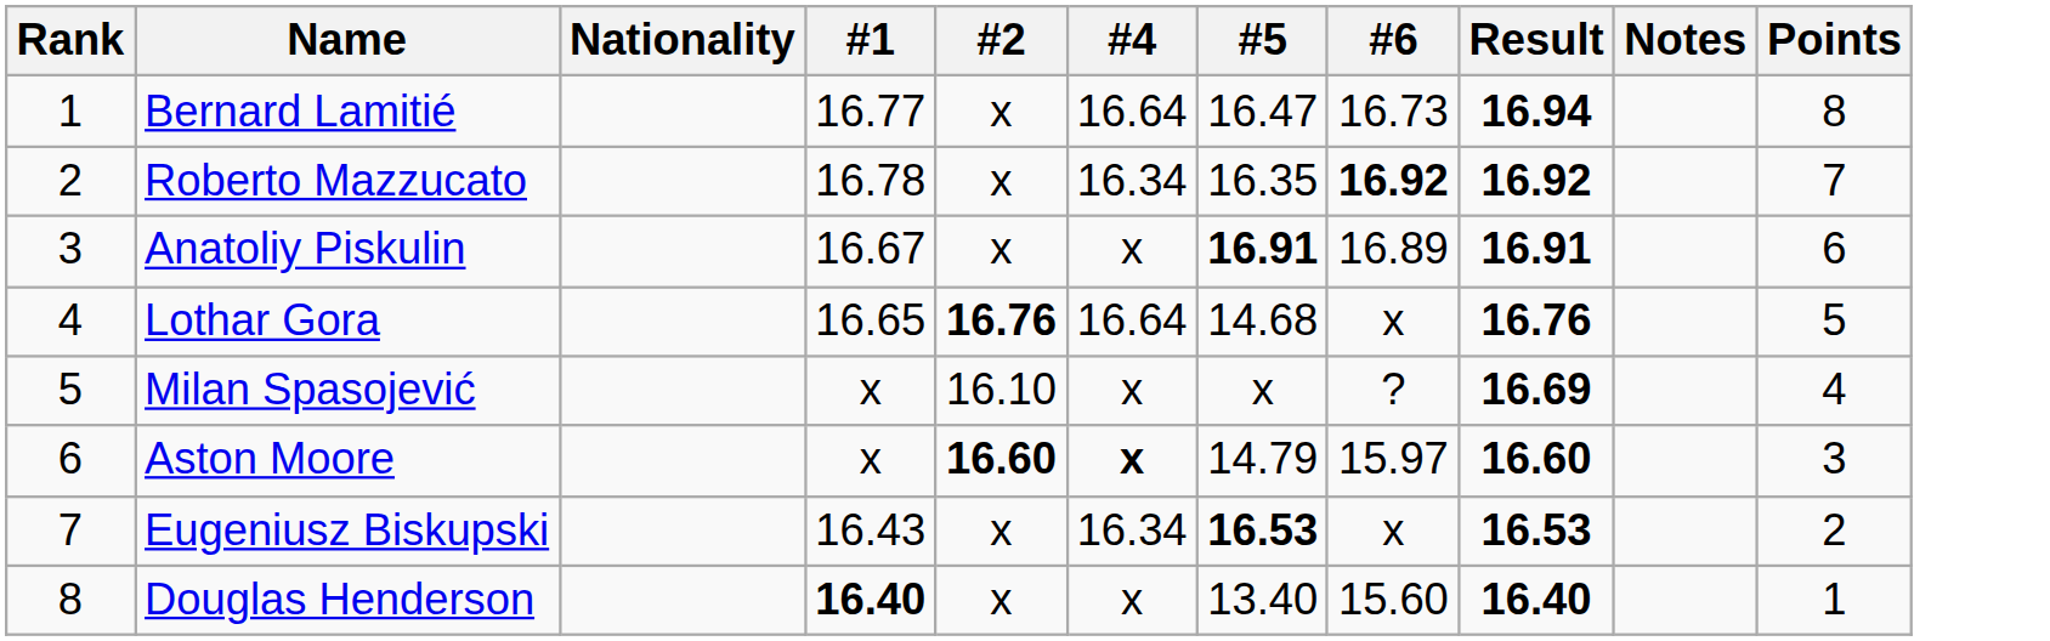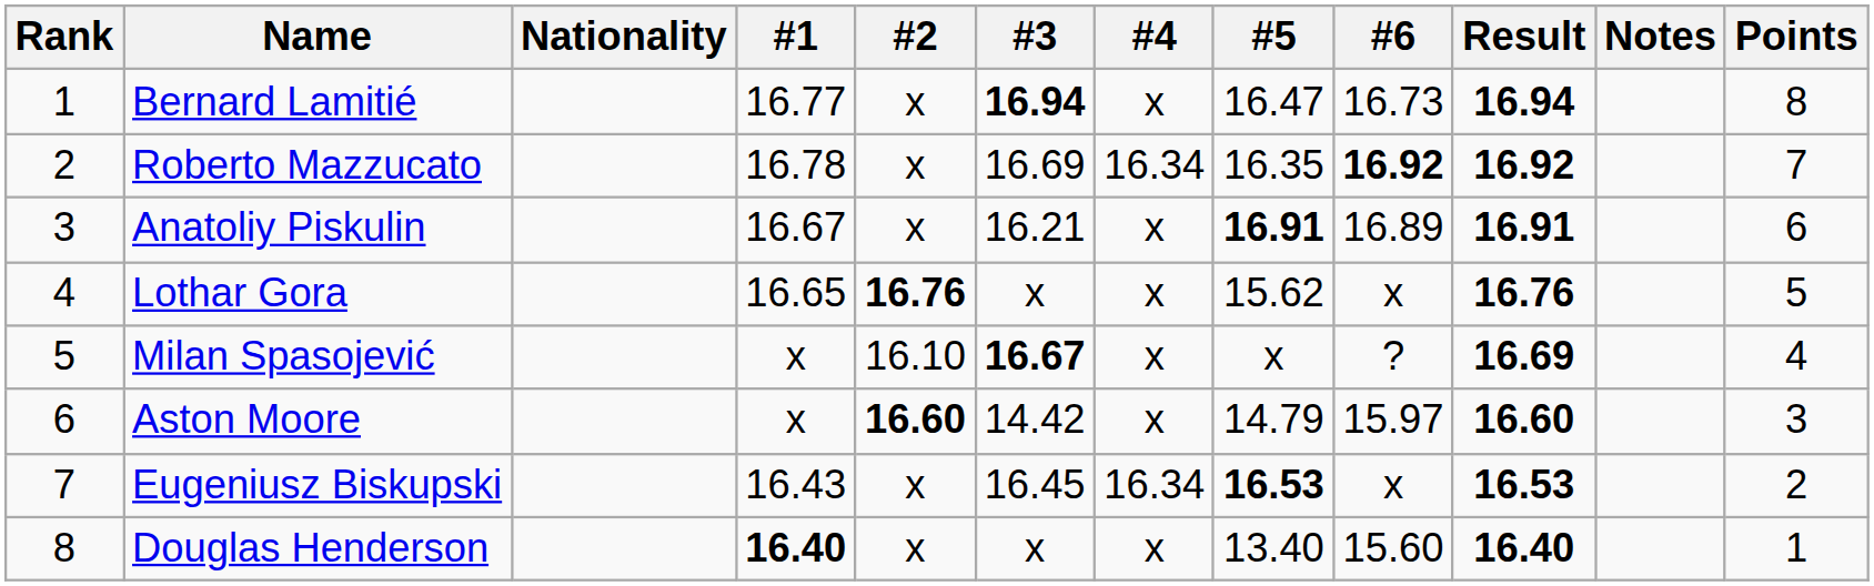+ column: #3 | 16.94 | 16.69 | 16.21 | x | 16.67 | 14.42 | 16.45 | x
Bernard Lamitié | #4: 16.64 -> x
Lothar Gora | #4: 16.64 -> x
Lothar Gora | #5: 14.68 -> 15.62
Aston Moore | #4: bold -> normal
